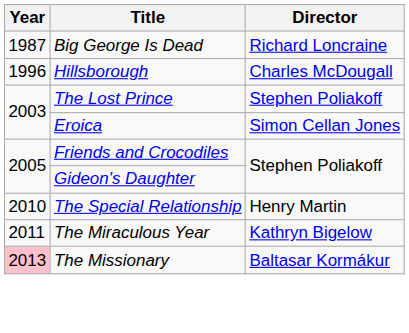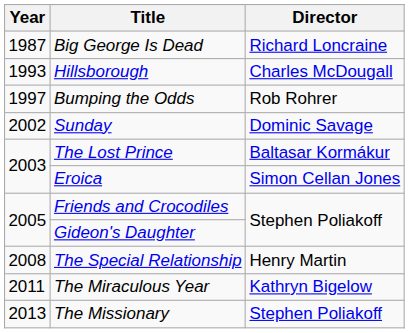Hillsborough | Year: 1996 -> 1993
+ row: 1997 | Bumping the Odds | Rob Rohrer
+ row: 2002 | Sunday | Dominic Savage
The Lost Prince | Director: Stephen Poliakoff -> Baltasar Kormákur
The Special Relationship | Year: 2010 -> 2008
The Missionary | Year: pink background -> no background
The Missionary | Director: Baltasar Kormákur -> Stephen Poliakoff
